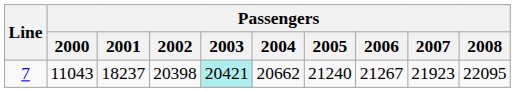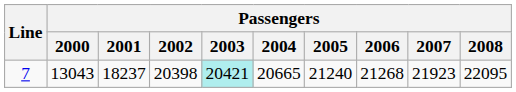7 | Passengers / 2000: 11043 -> 13043
7 | Passengers / 2004: 20662 -> 20665
7 | Passengers / 2006: 21267 -> 21268
